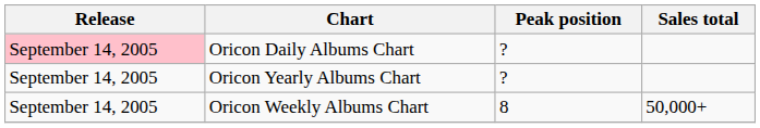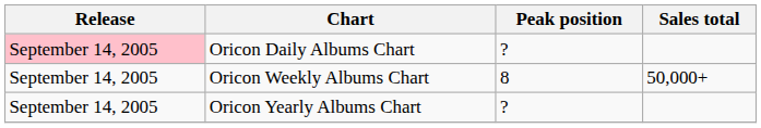rows swapped: Oricon Weekly Albums Chart <-> Oricon Yearly Albums Chart
